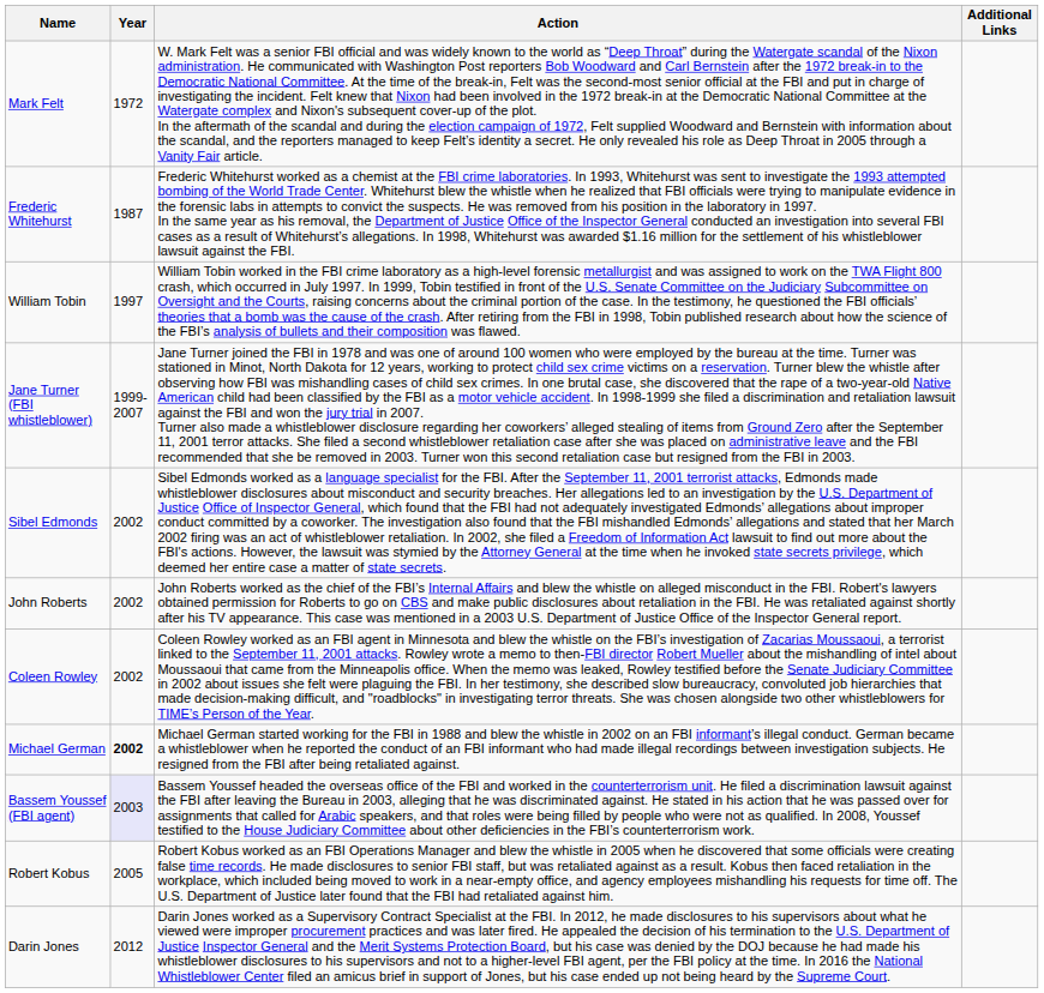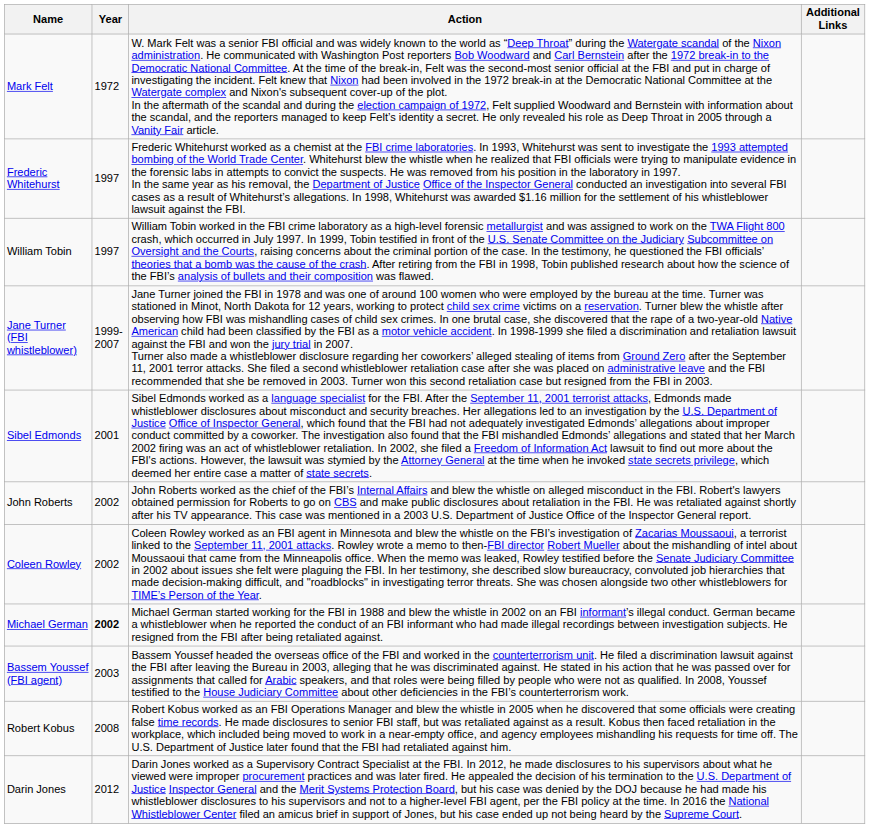Frederic Whitehurst | Year: 1987 -> 1997
Sibel Edmonds | Year: 2002 -> 2001
Bassem Youssef (FBI agent) | Year: lavender background -> no background
Robert Kobus | Year: 2005 -> 2008
